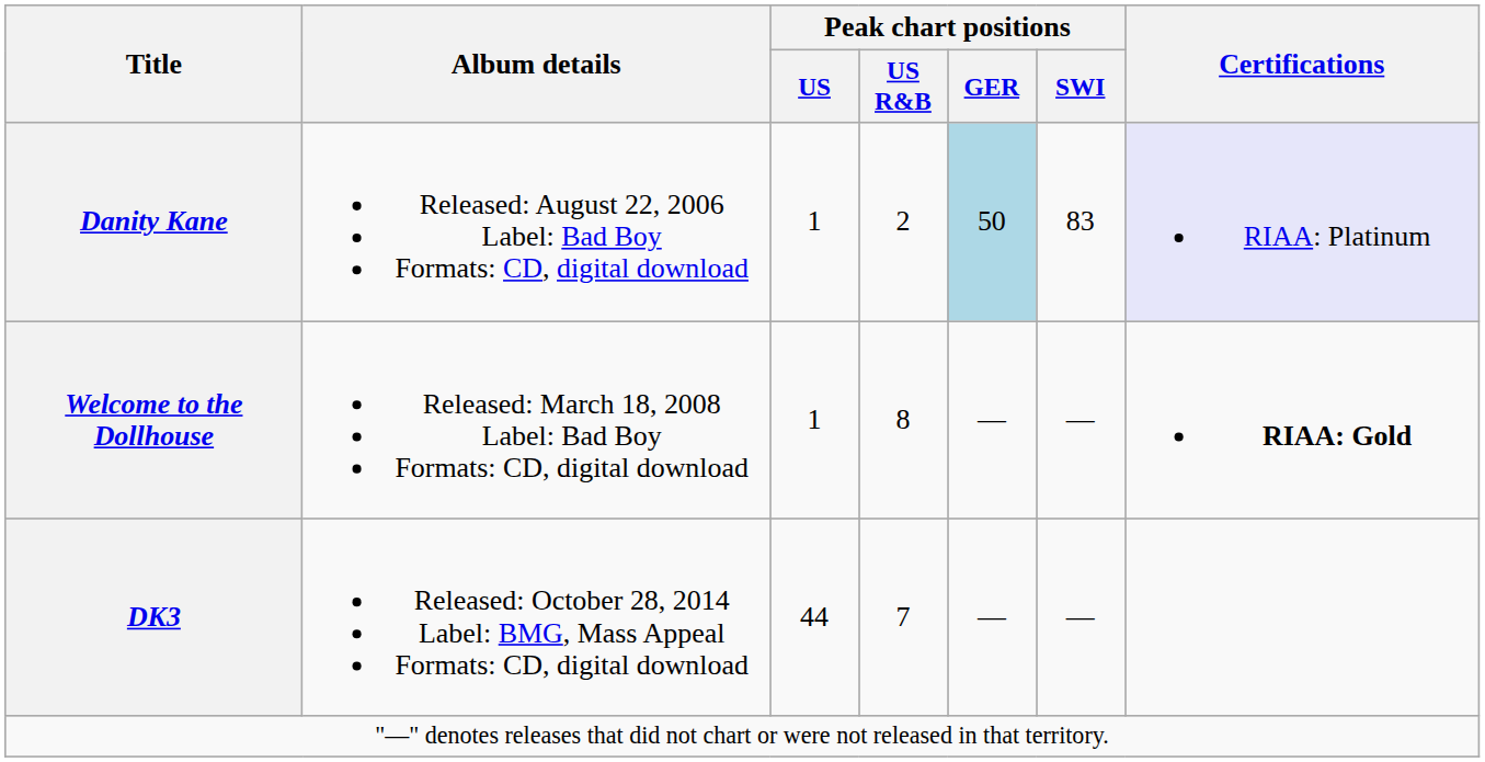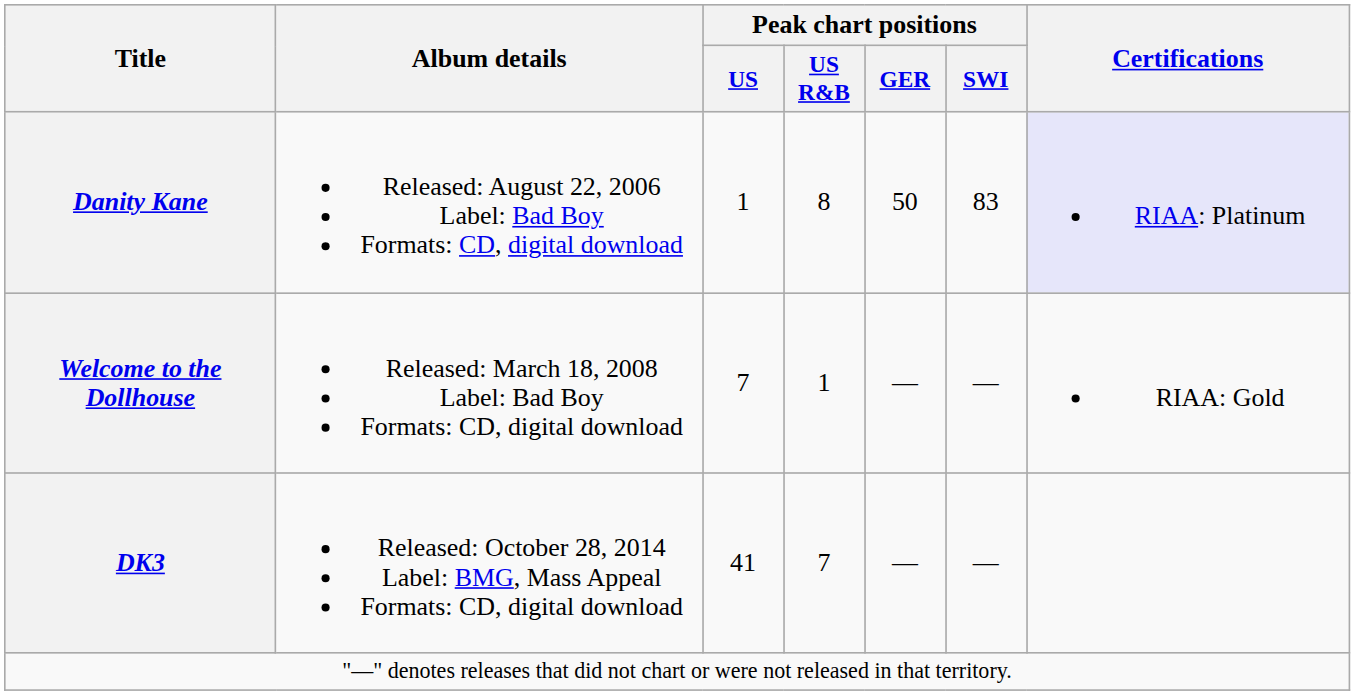Danity Kane | Peak chart positions / US R&B: 2 -> 8
Danity Kane | Peak chart positions / GER: lightblue background -> no background
Welcome to the Dollhouse | Peak chart positions / US: 1 -> 7
Welcome to the Dollhouse | Peak chart positions / US R&B: 8 -> 1
Welcome to the Dollhouse | Certifications: bold -> normal
DK3 | Peak chart positions / US: 44 -> 41
